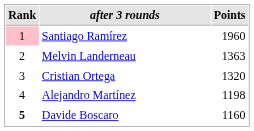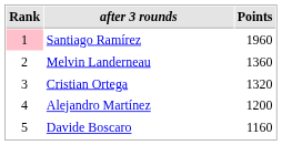Melvin Landerneau | Points: 1363 -> 1360
Alejandro Martínez | Points: 1198 -> 1200
Davide Boscaro | Rank: bold -> normal
